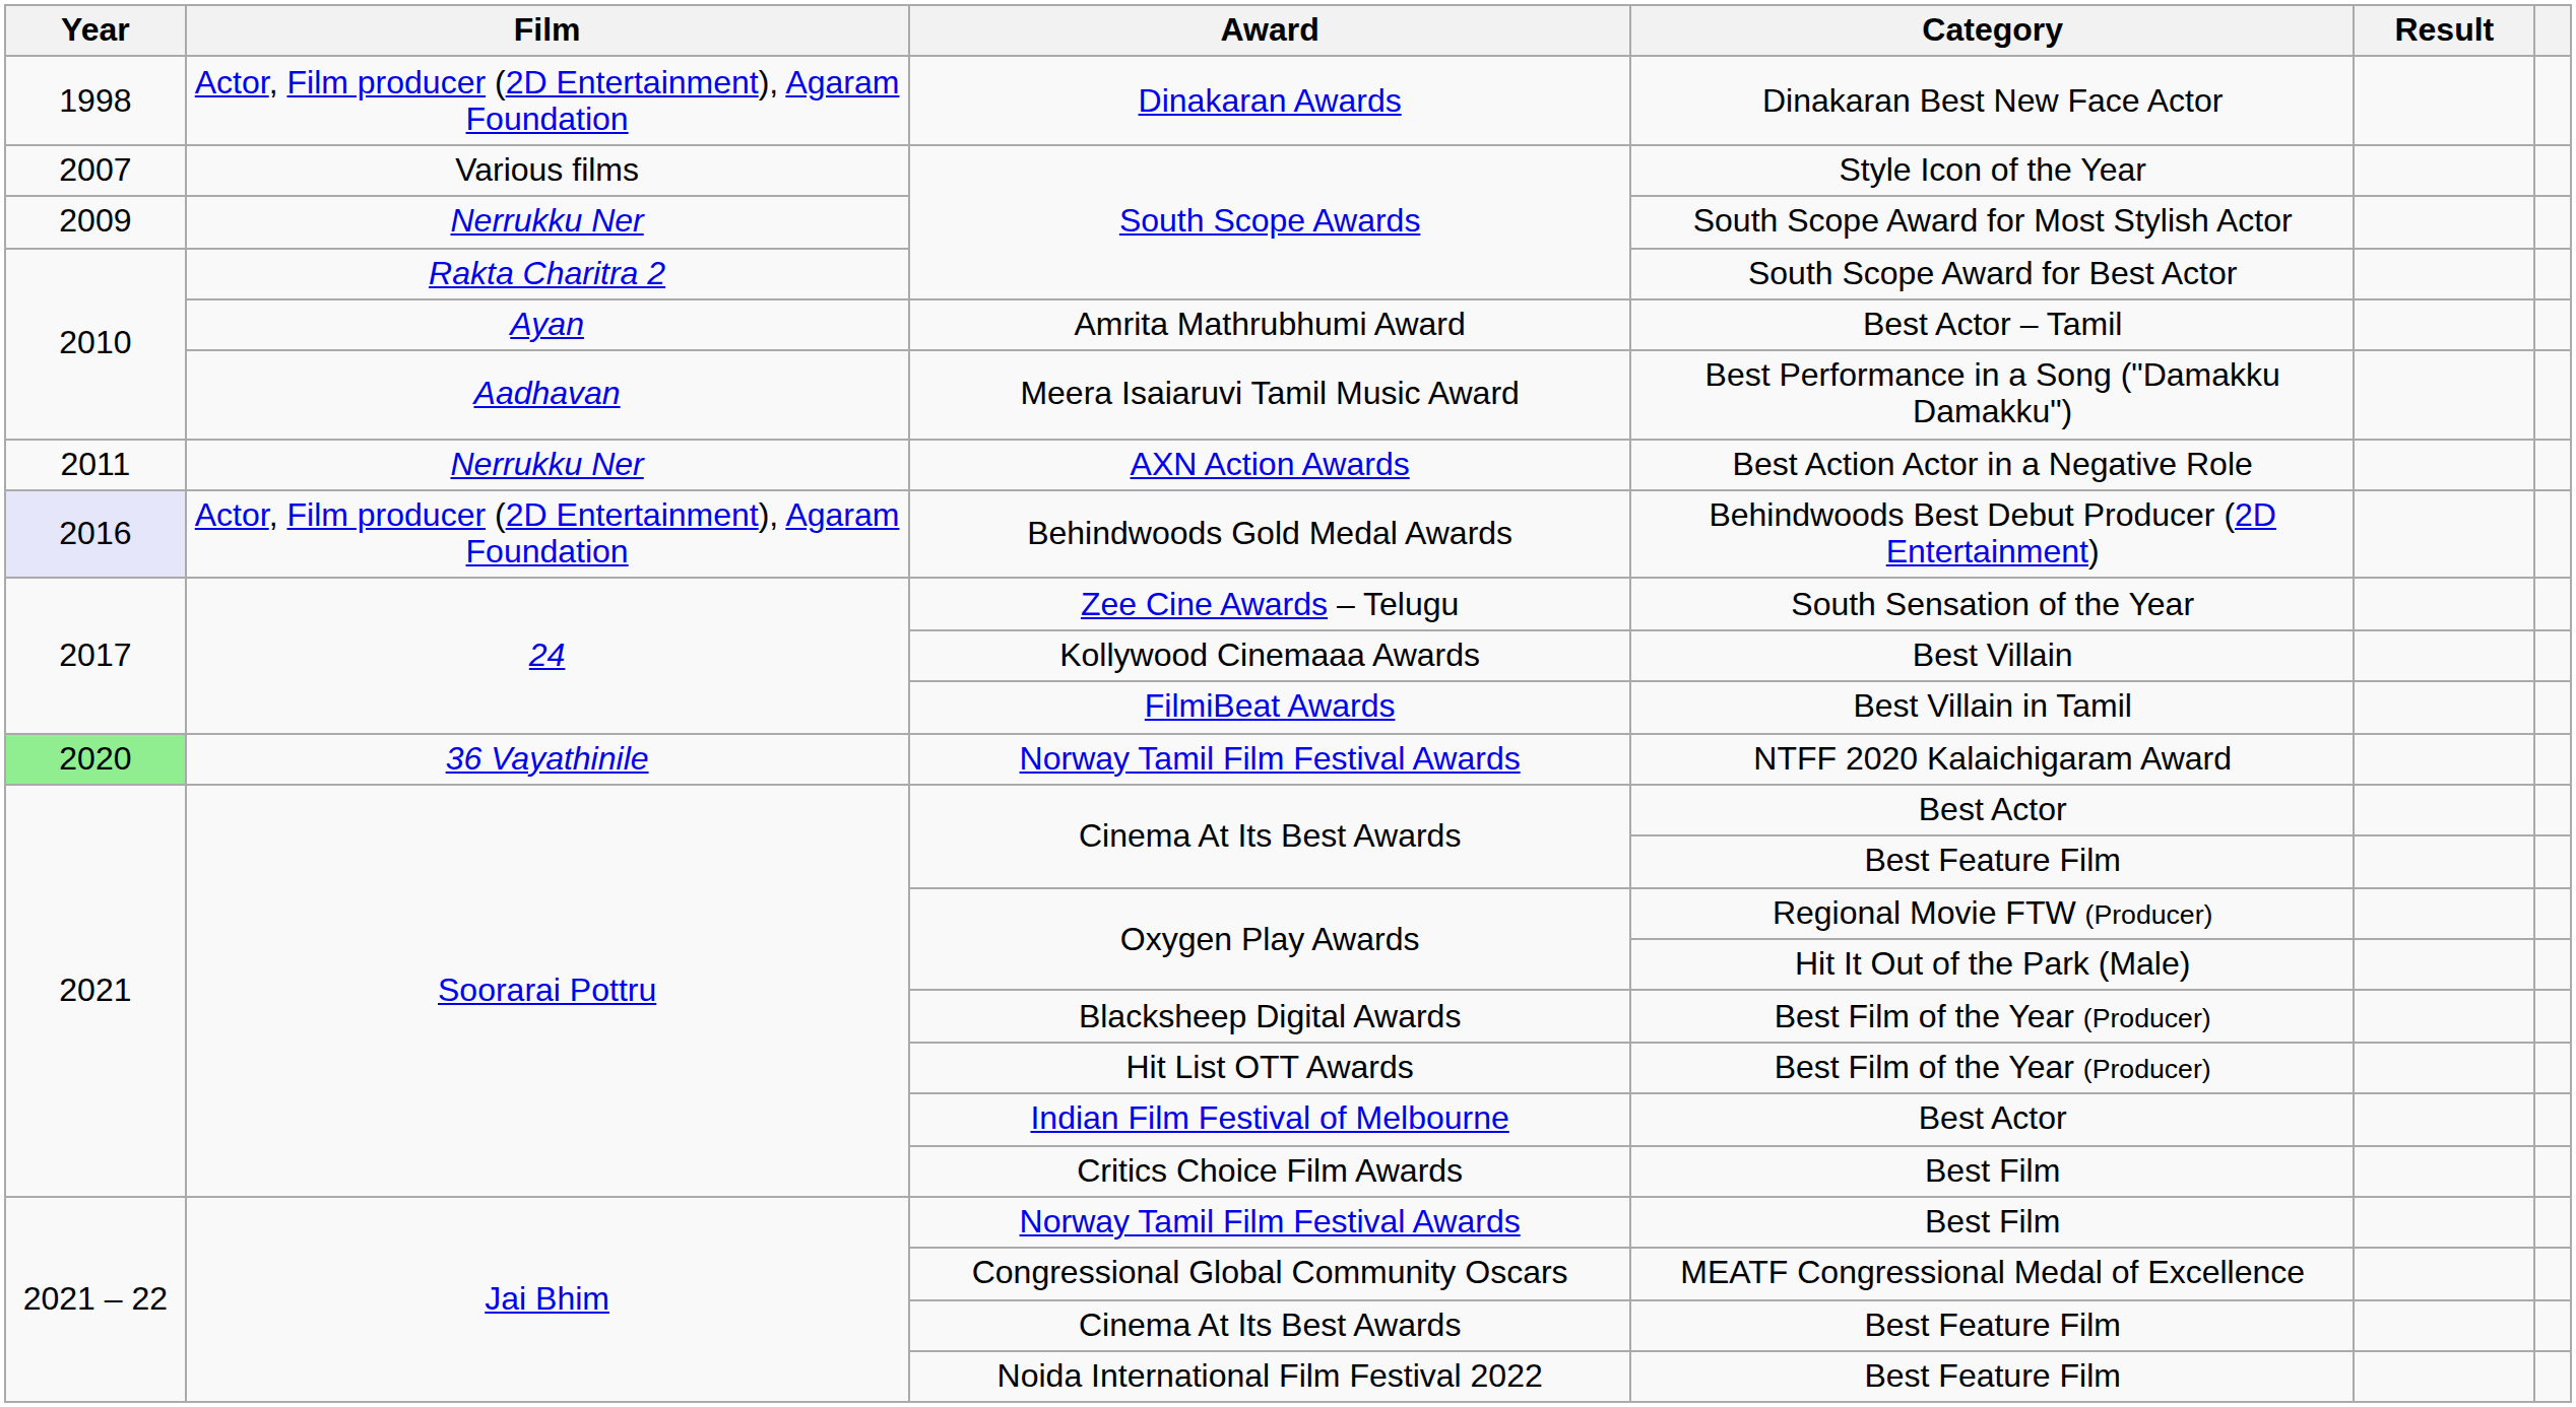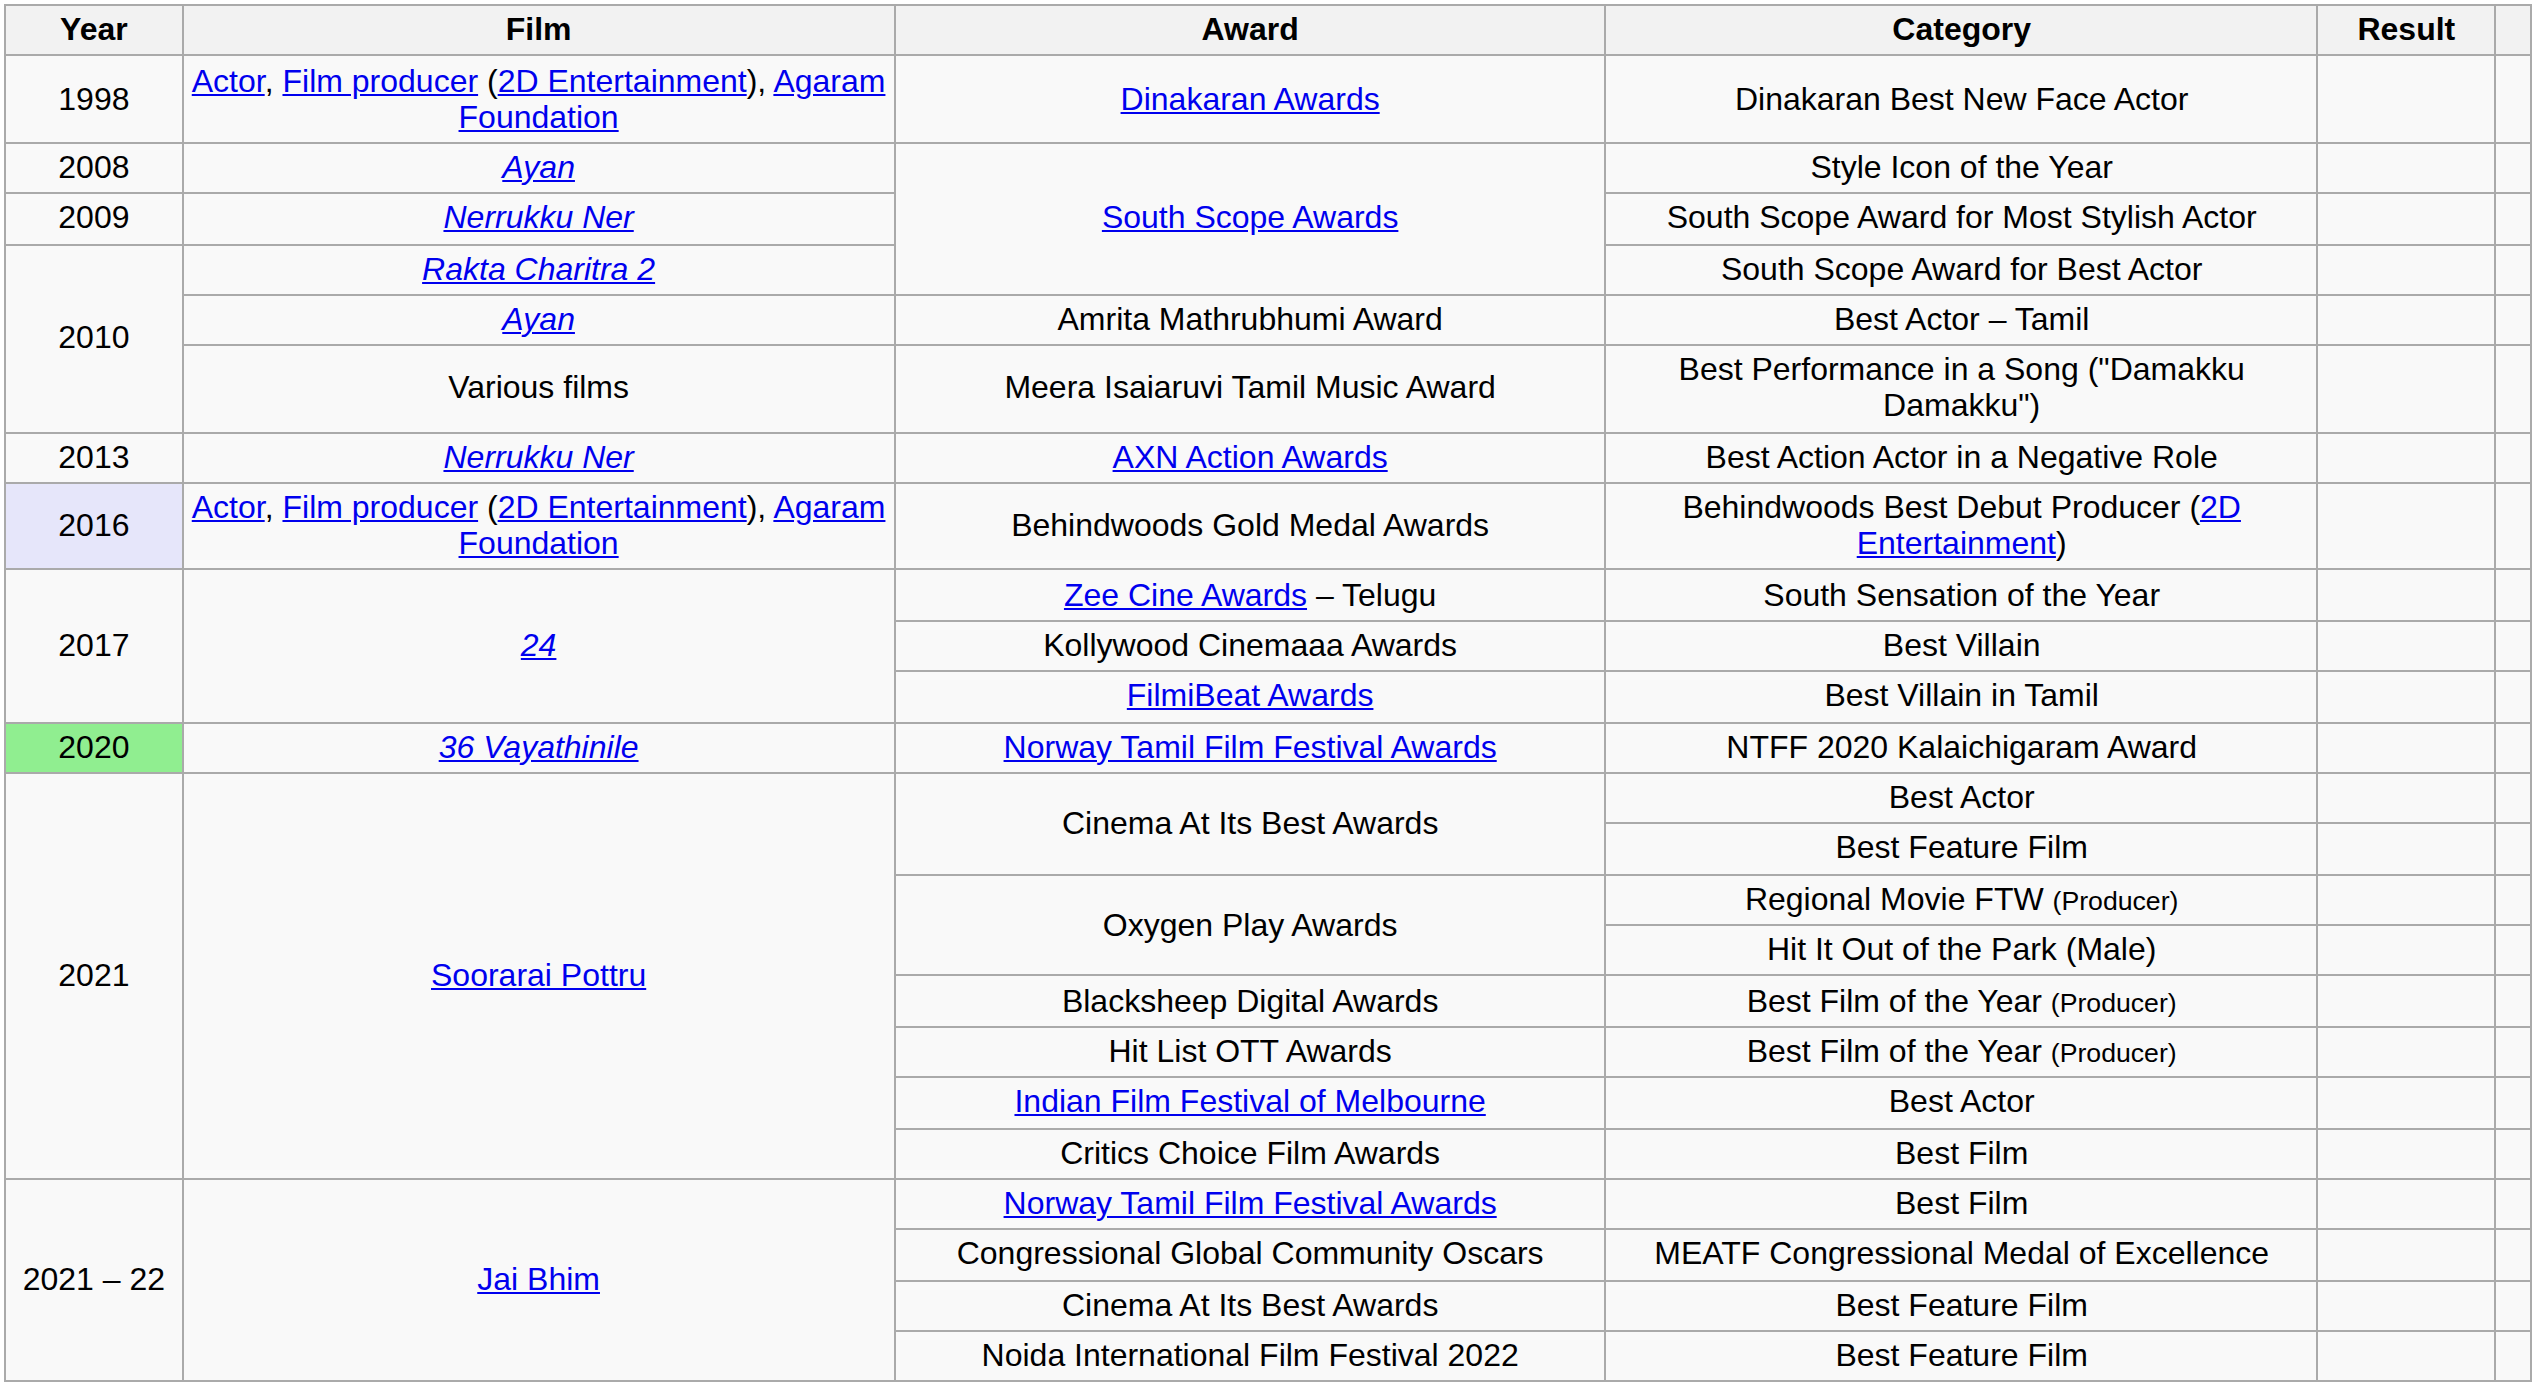Style Icon of the Year | Year: 2007 -> 2008
Style Icon of the Year | Film: Various films -> Ayan
Best Performance in a Song ("Damakku Damakku") | Film: Aadhavan -> Various films
Best Action Actor in a Negative Role | Year: 2011 -> 2013
